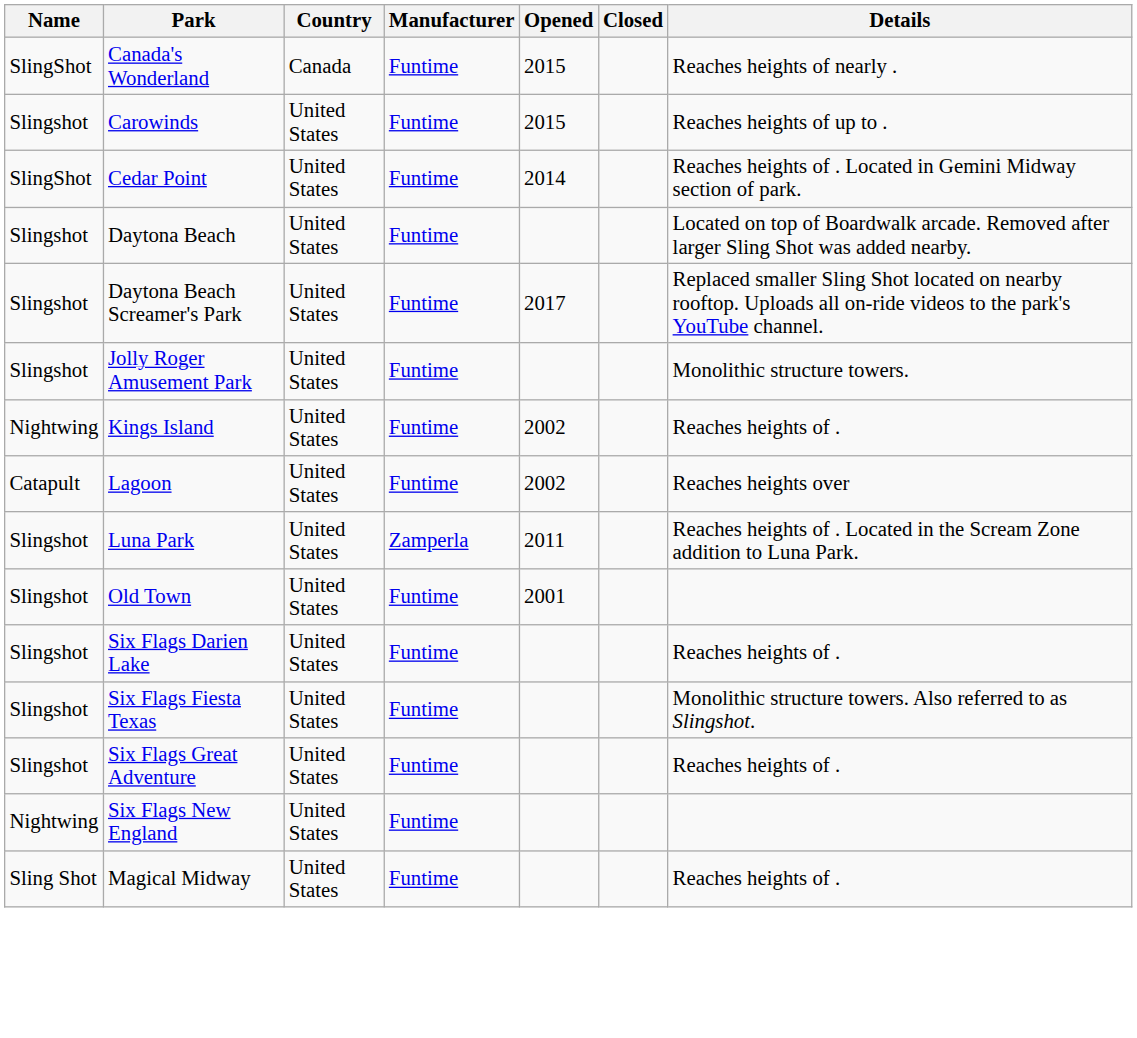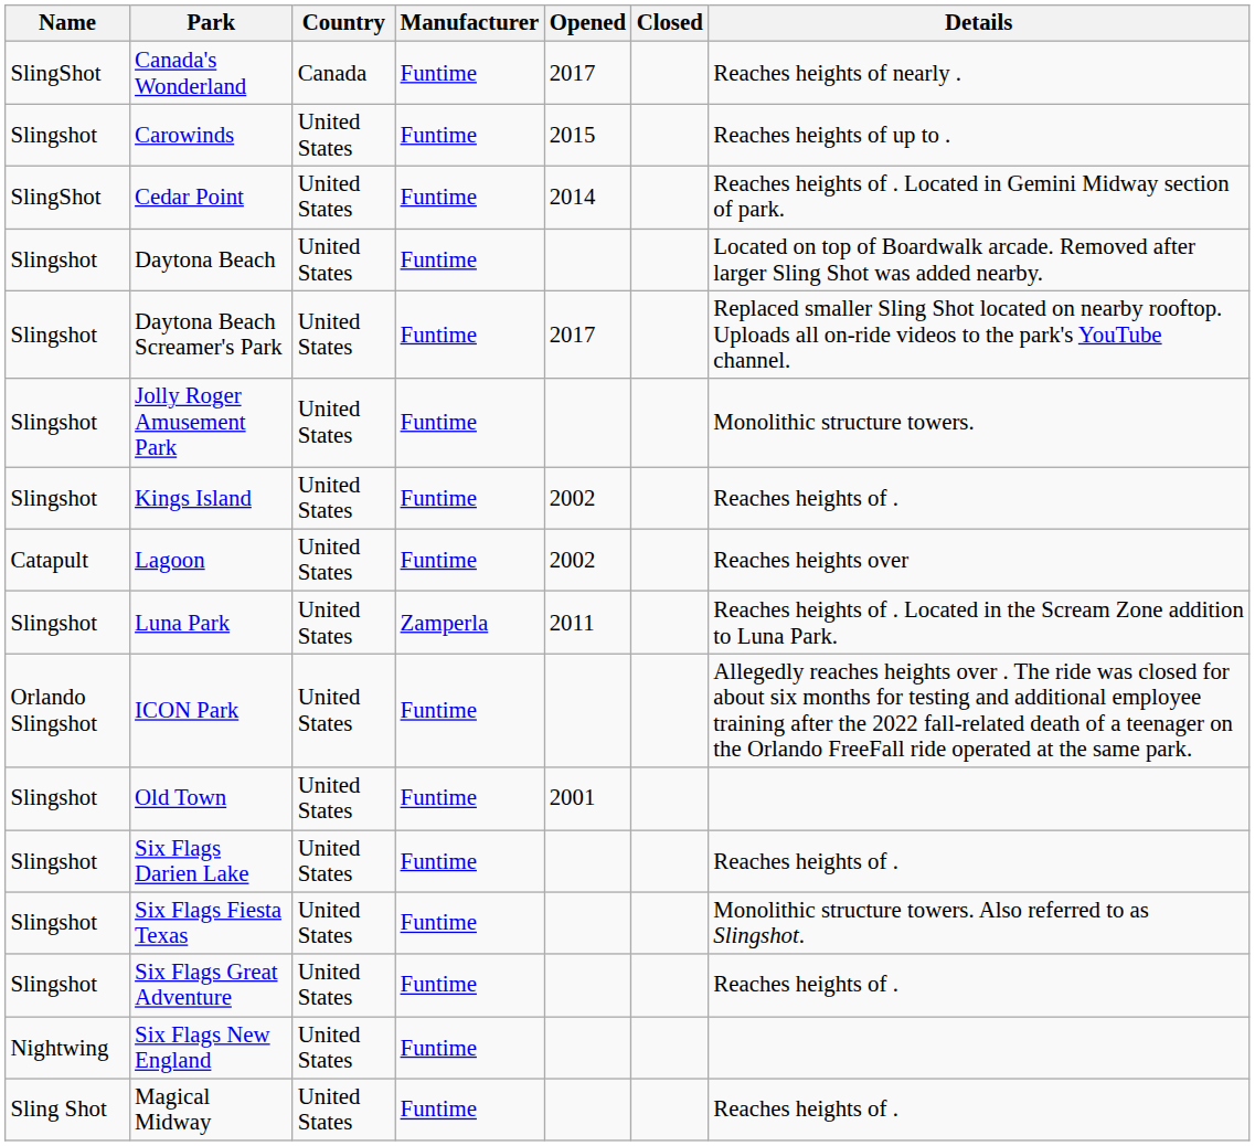Canada's Wonderland | Opened: 2015 -> 2017
Kings Island | Name: Nightwing -> Slingshot
+ row: Orlando Slingshot | ICON Park | United States | Funtime | Allegedly reaches heights over . The ride was closed for about six months for testing and additional employee training after the 2022 fall-related death of a teenager on the Orlando FreeFall ride operated at the same park.
